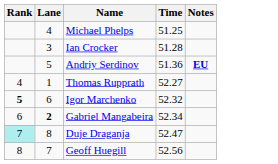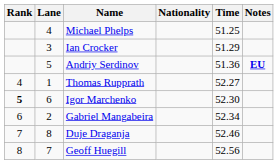+ column: Nationality
Ian Crocker | Time: 51.28 -> 51.29
Igor Marchenko | Time: 52.32 -> 52.30
Gabriel Mangabeira | Lane: bold -> normal
Duje Draganja | Rank: paleturquoise background -> no background
Duje Draganja | Time: 52.47 -> 52.46
